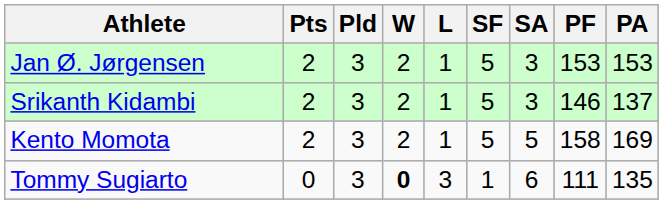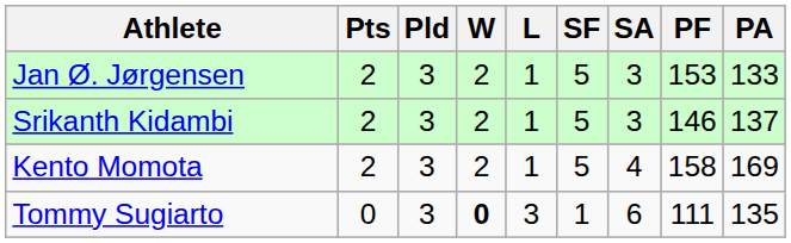Jan Ø. Jørgensen | PA: 153 -> 133
Kento Momota | SA: 5 -> 4
